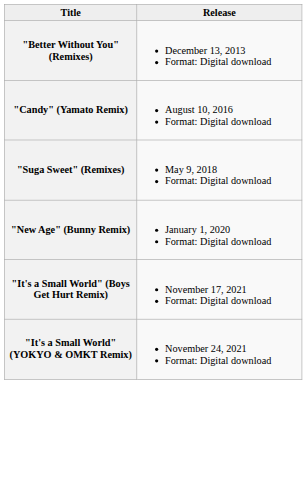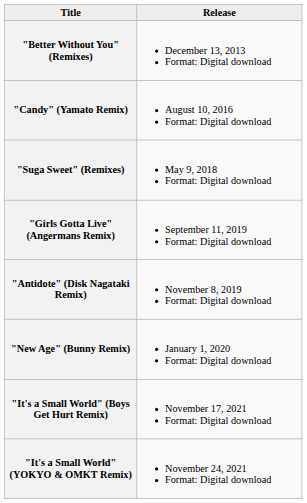+ row: "Girls Gotta Live" (Angermans Remix) | September 11, 2019 Format: Digital download
+ row: "Antidote" (Disk Nagataki Remix) | November 8, 2019 Format: Digital download
